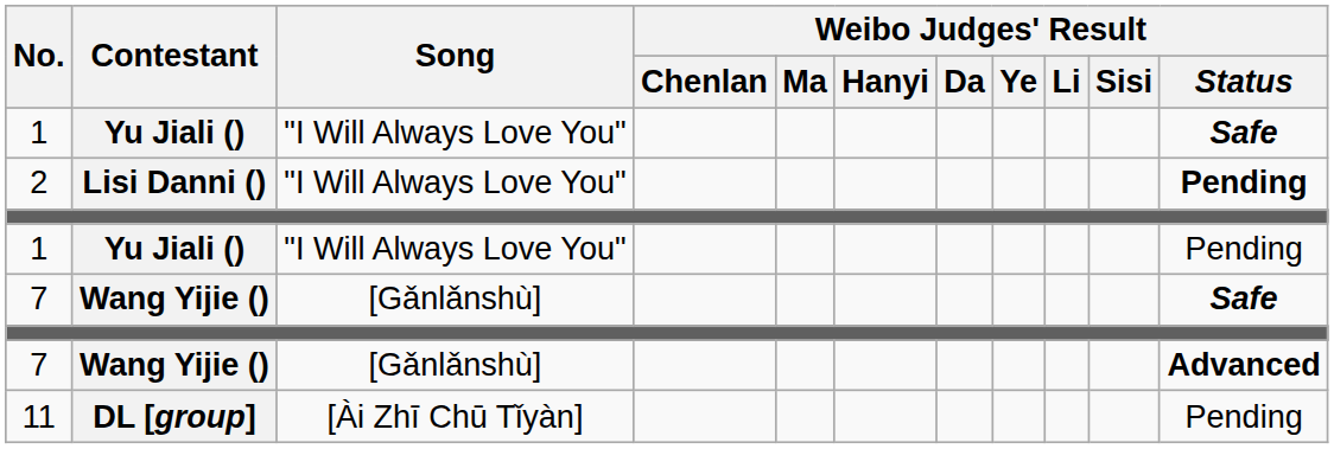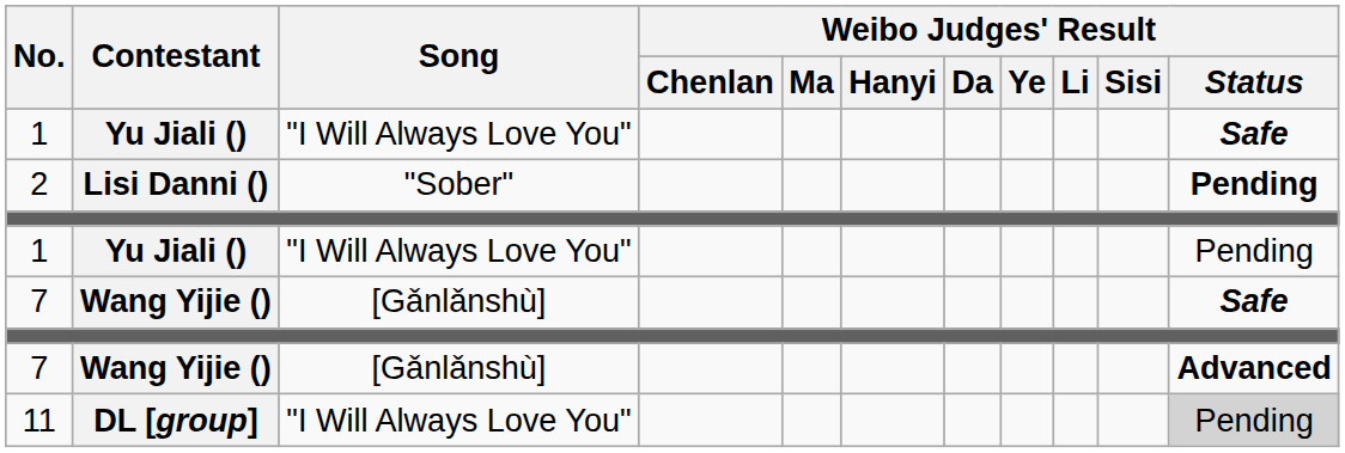2 | Song: "I Will Always Love You" -> "Sober"
11 | Song: [Ài Zhī Chū Tǐyàn] -> "I Will Always Love You"
11 | Weibo Judges' Result / Status: no background -> lightgrey background
